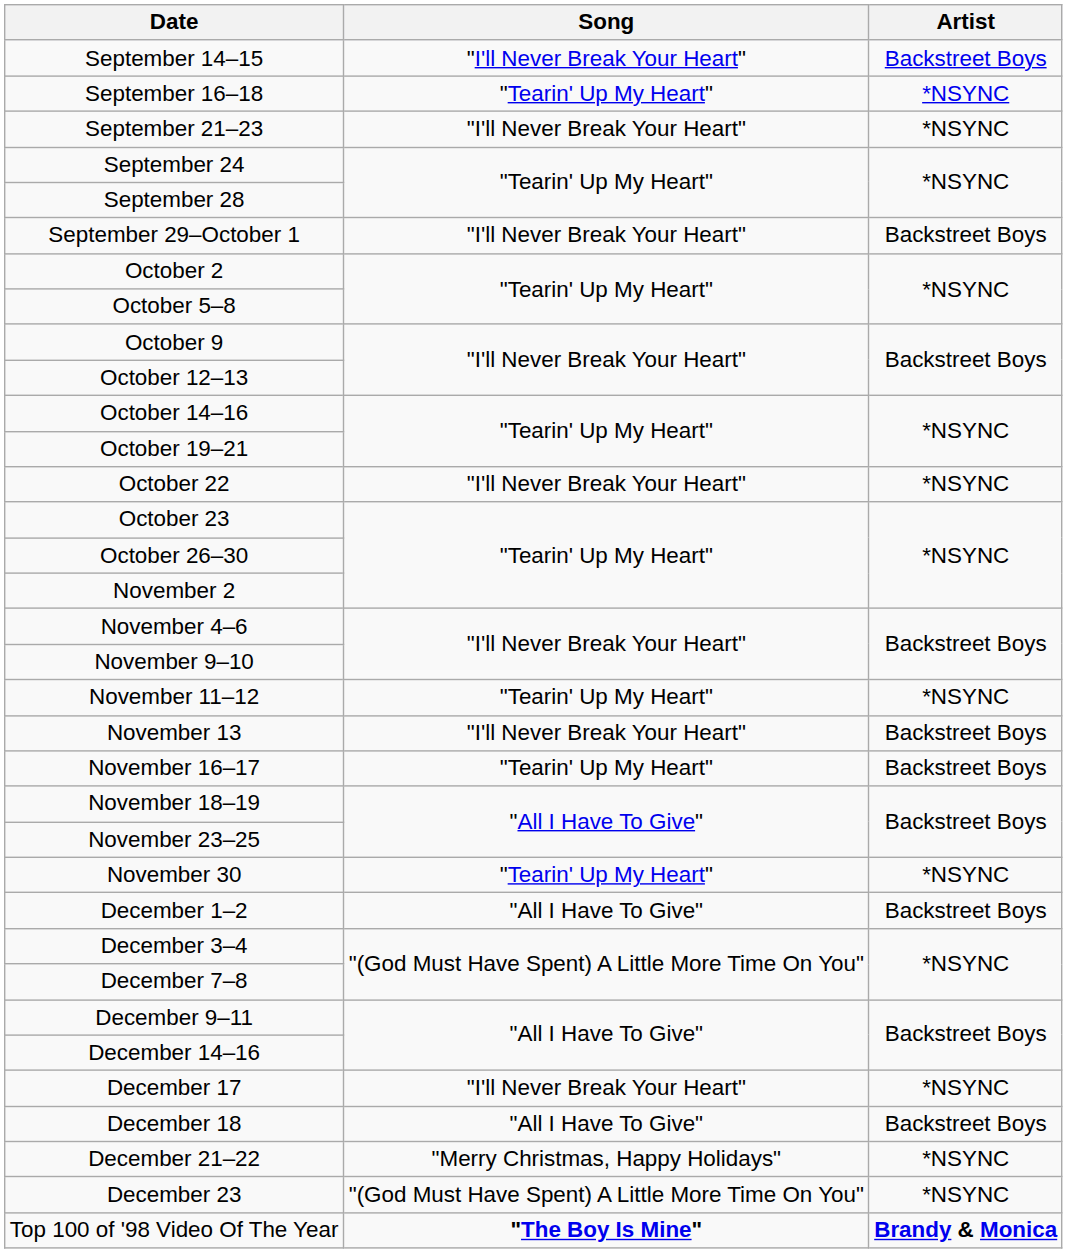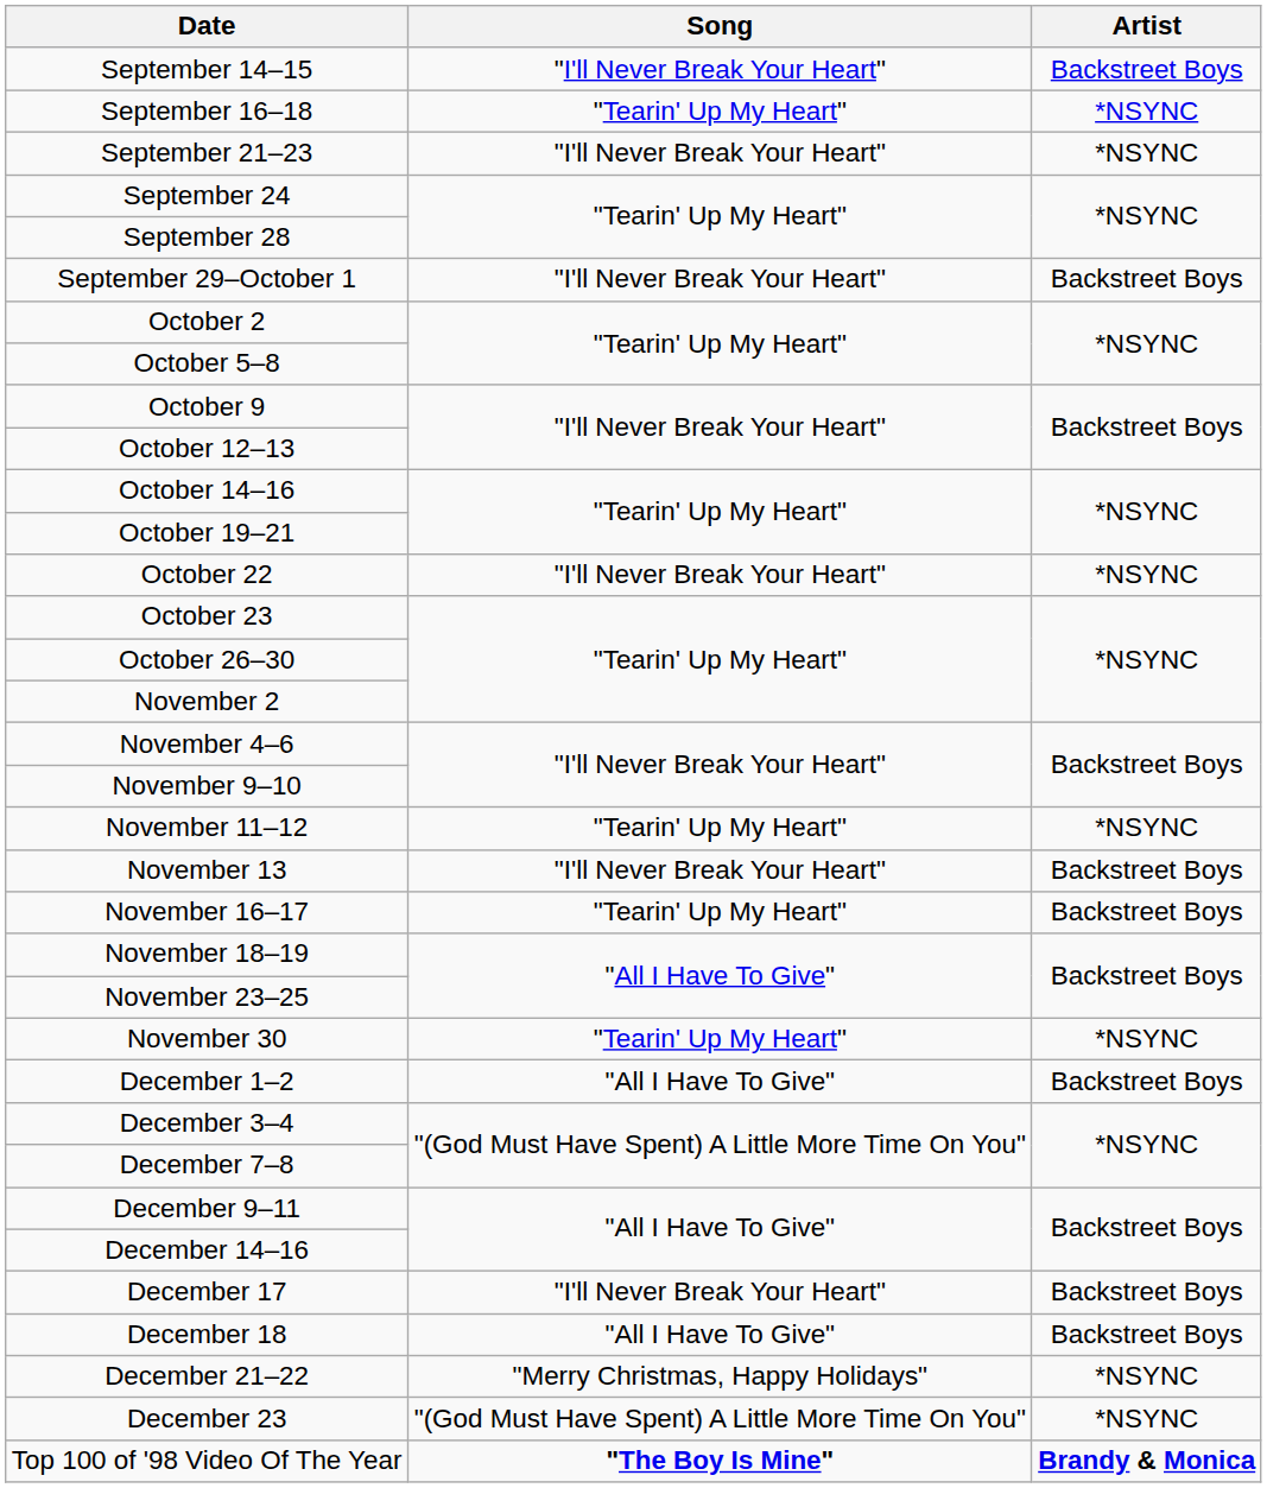December 17 | Artist: *NSYNC -> Backstreet Boys
